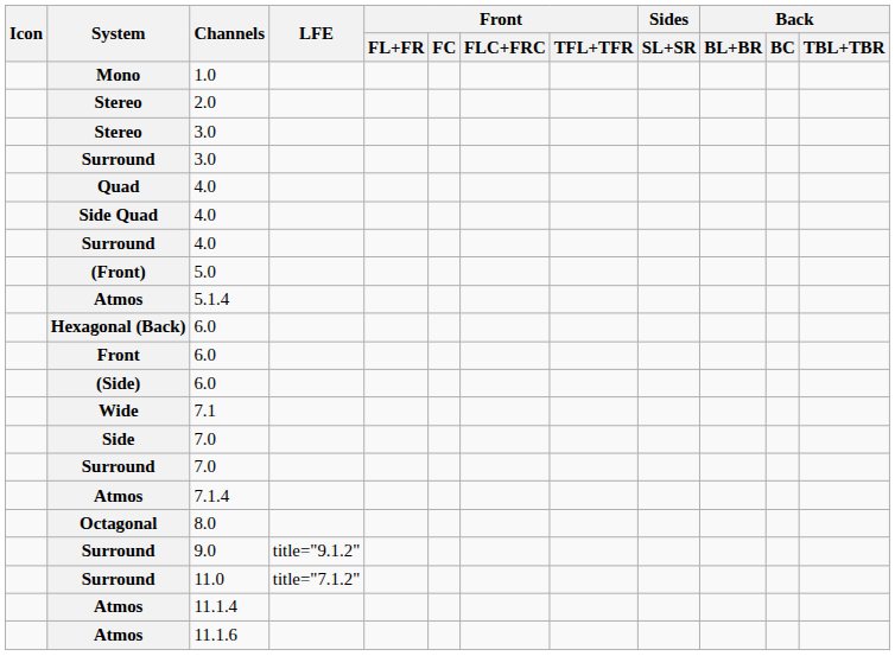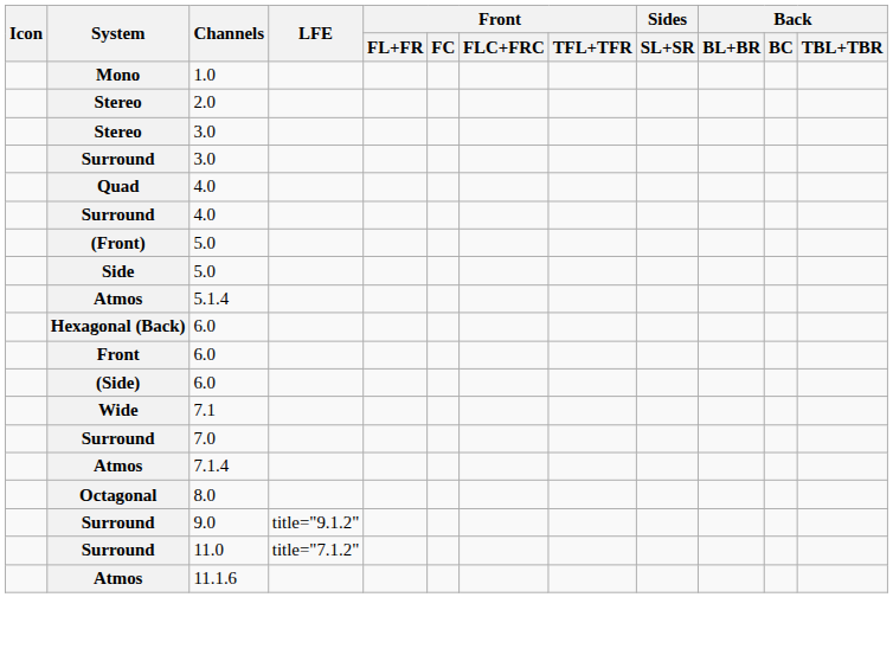- row: Side Quad | 4.0
+ row: Side | 5.0
- row: Side | 7.0
- row: Atmos | 11.1.4
